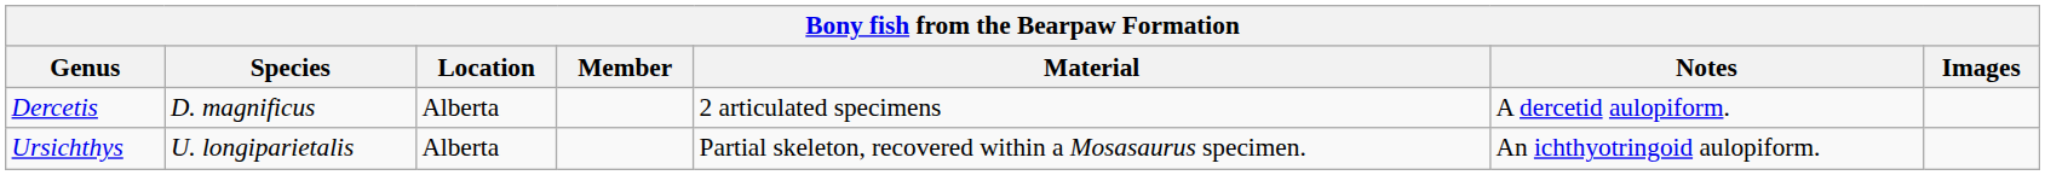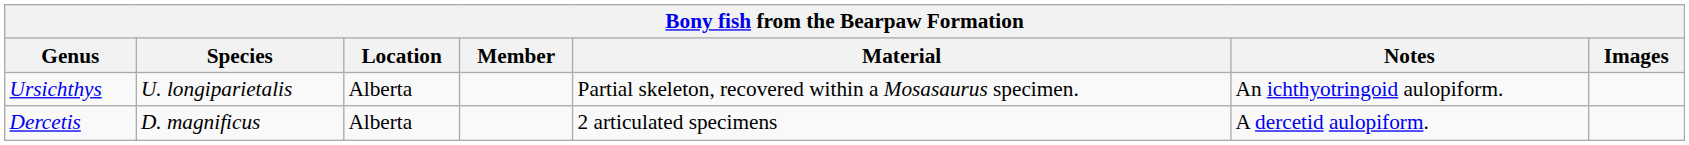rows swapped: Dercetis <-> Ursichthys
